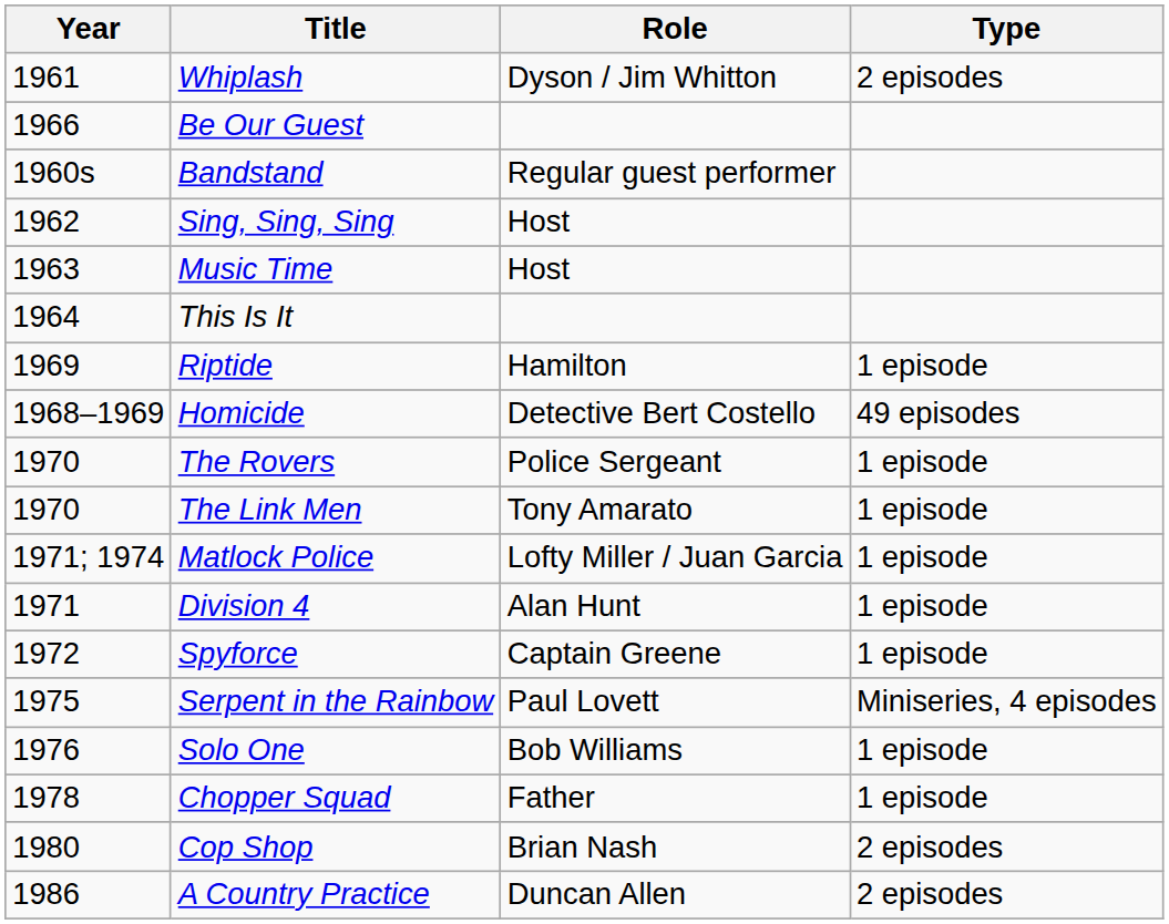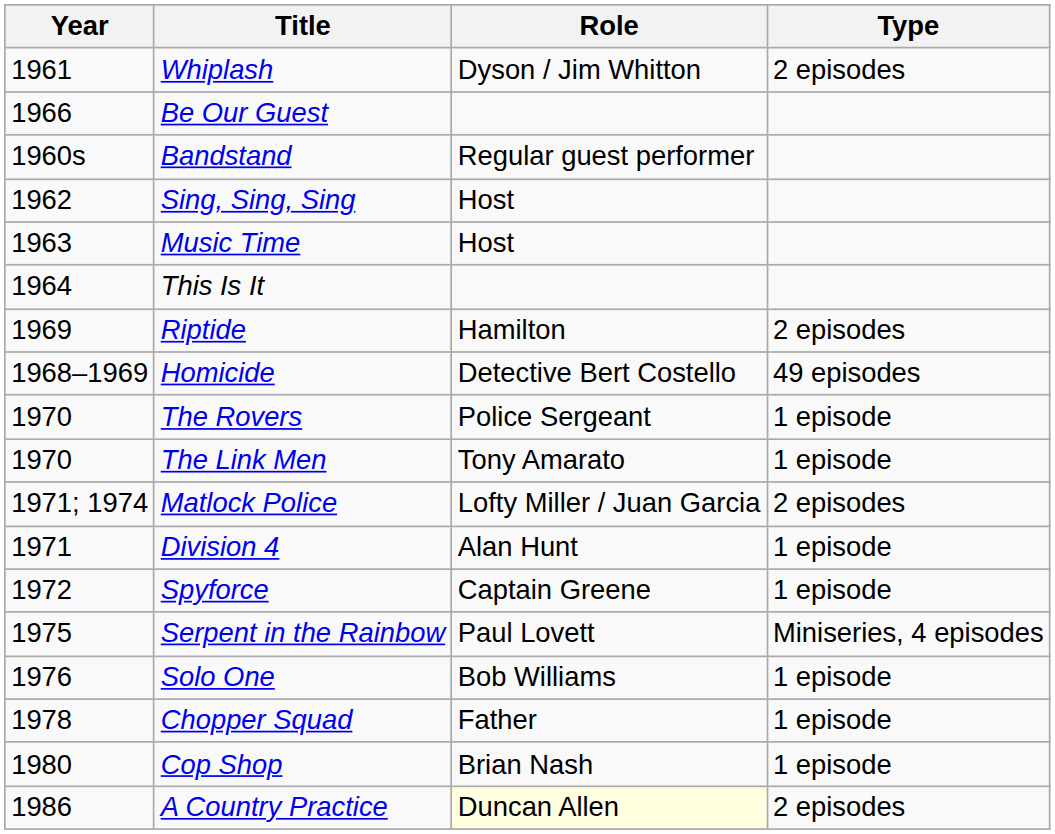Riptide | Type: 1 episode -> 2 episodes
Matlock Police | Type: 1 episode -> 2 episodes
Cop Shop | Type: 2 episodes -> 1 episode
A Country Practice | Role: no background -> lightyellow background
